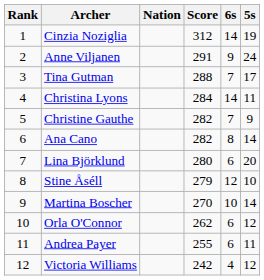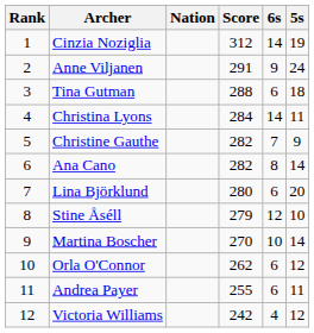Tina Gutman | 6s: 7 -> 6
Tina Gutman | 5s: 17 -> 18
